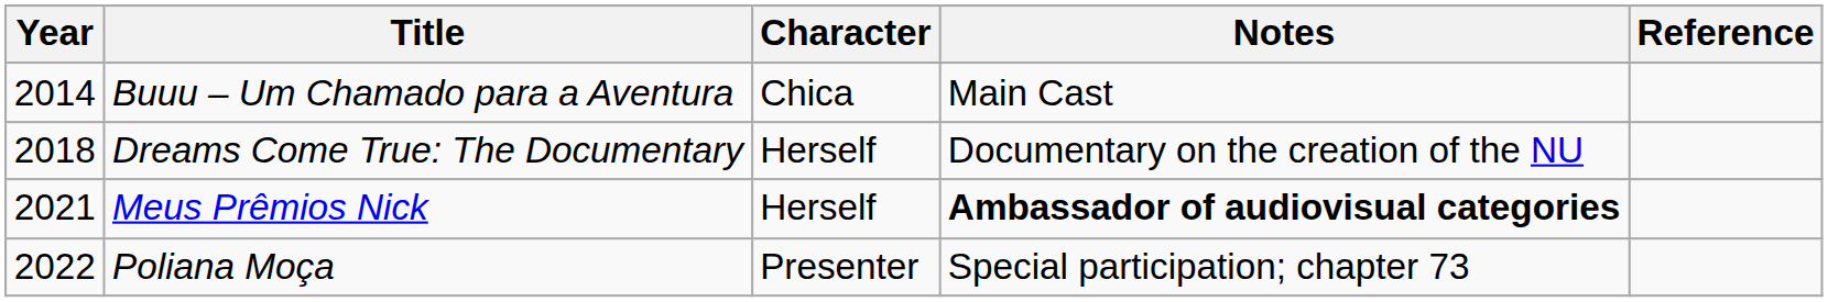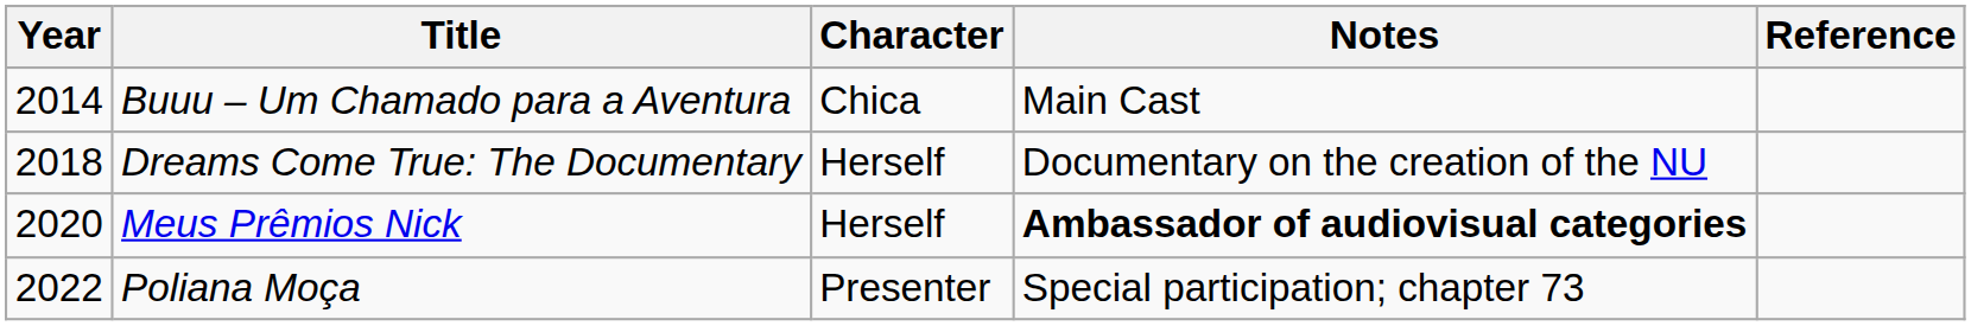Meus Prêmios Nick | Year: 2021 -> 2020
